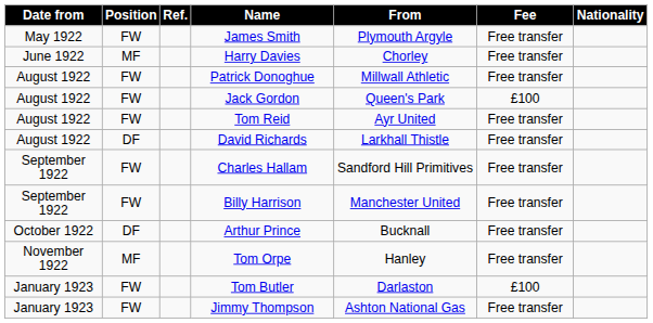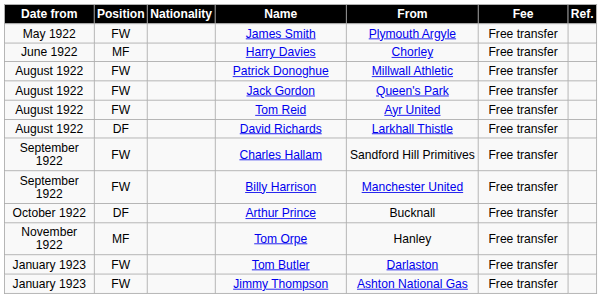columns swapped: Nationality <-> Ref.
Jack Gordon | Fee: £100 -> Free transfer
Tom Butler | Fee: £100 -> Free transfer
